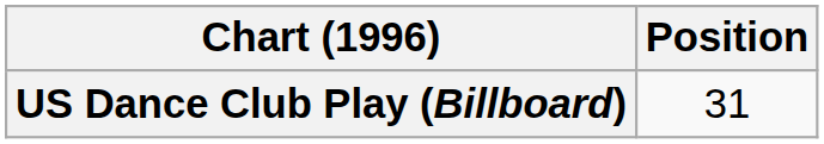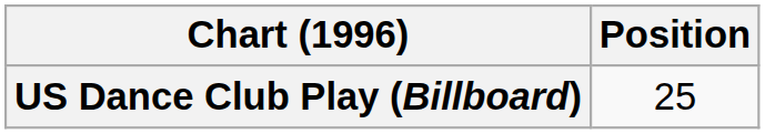US Dance Club Play (Billboard) | Position: 31 -> 25
